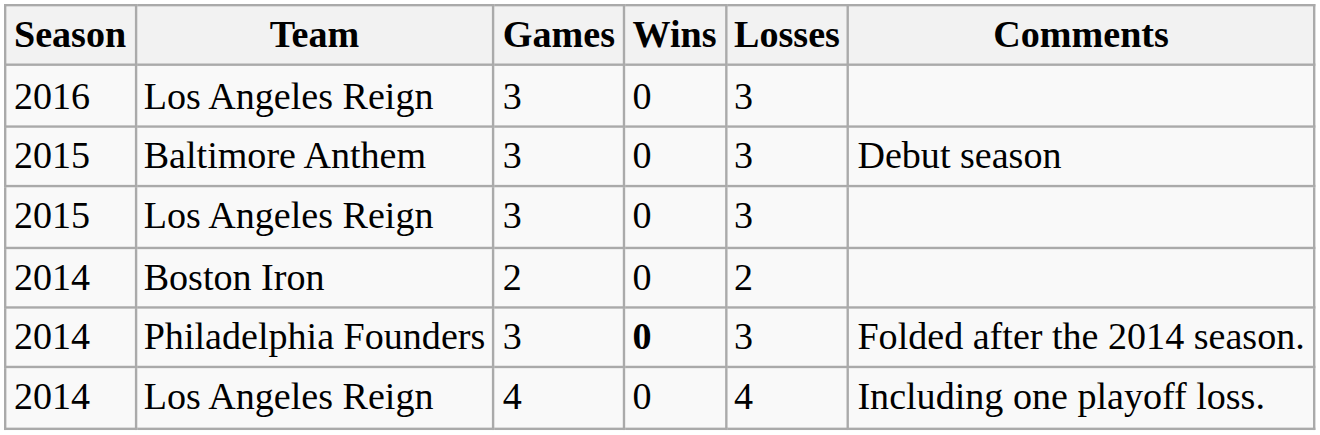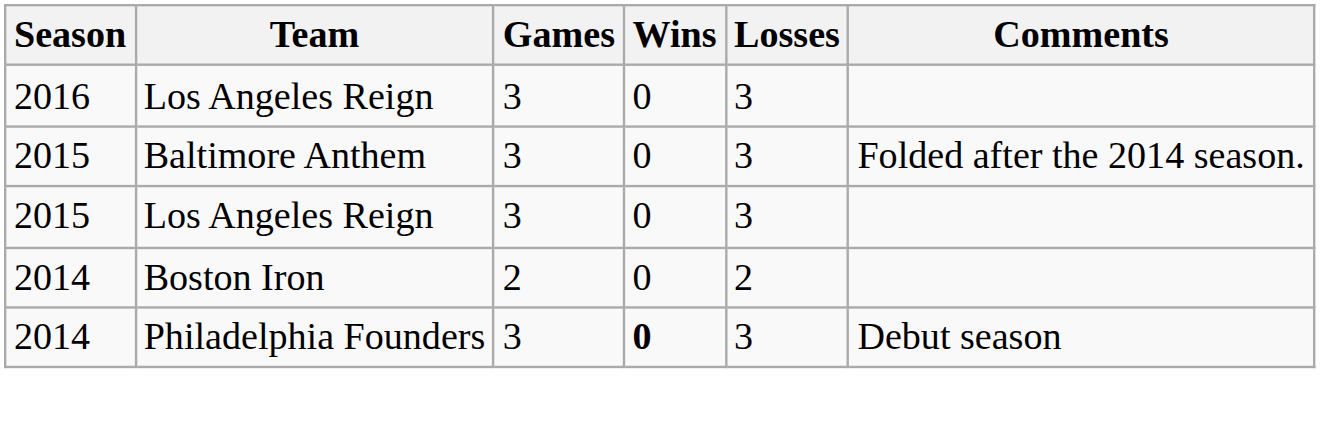Baltimore Anthem | Comments: Debut season -> Folded after the 2014 season.
Philadelphia Founders | Comments: Folded after the 2014 season. -> Debut season
- row: 2014 | Los Angeles Reign | 4 | 0 | 4 | Including one playoff loss.
